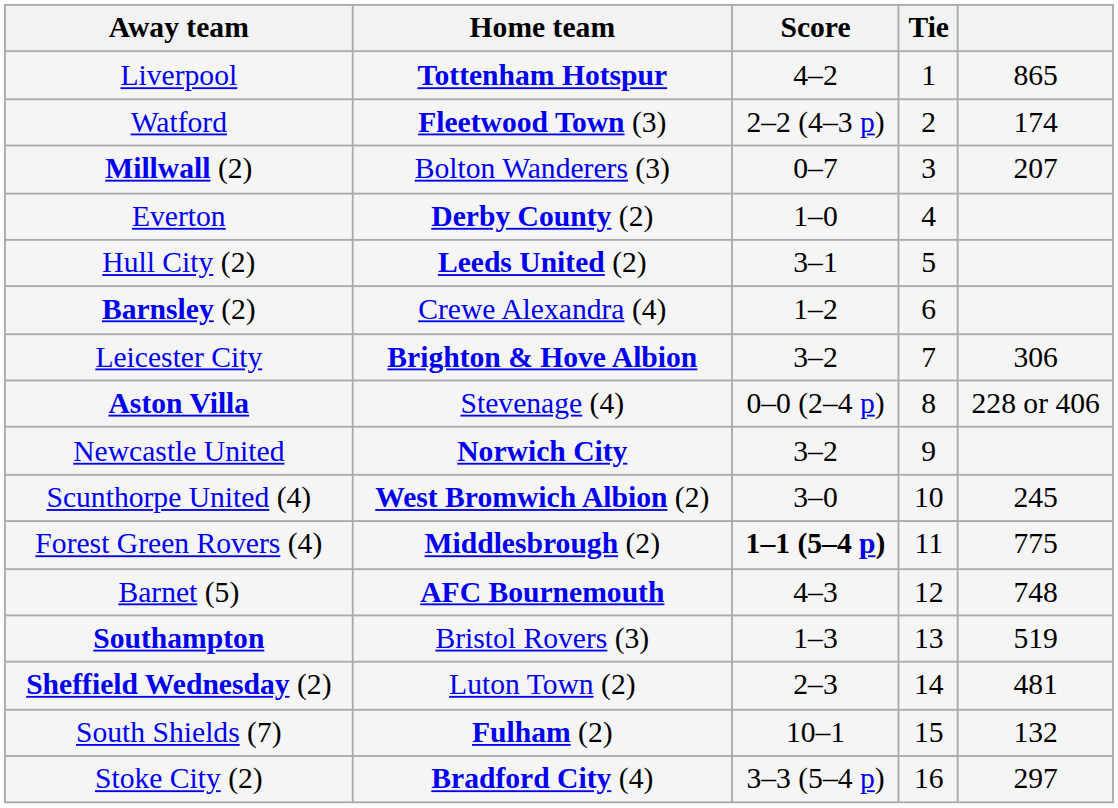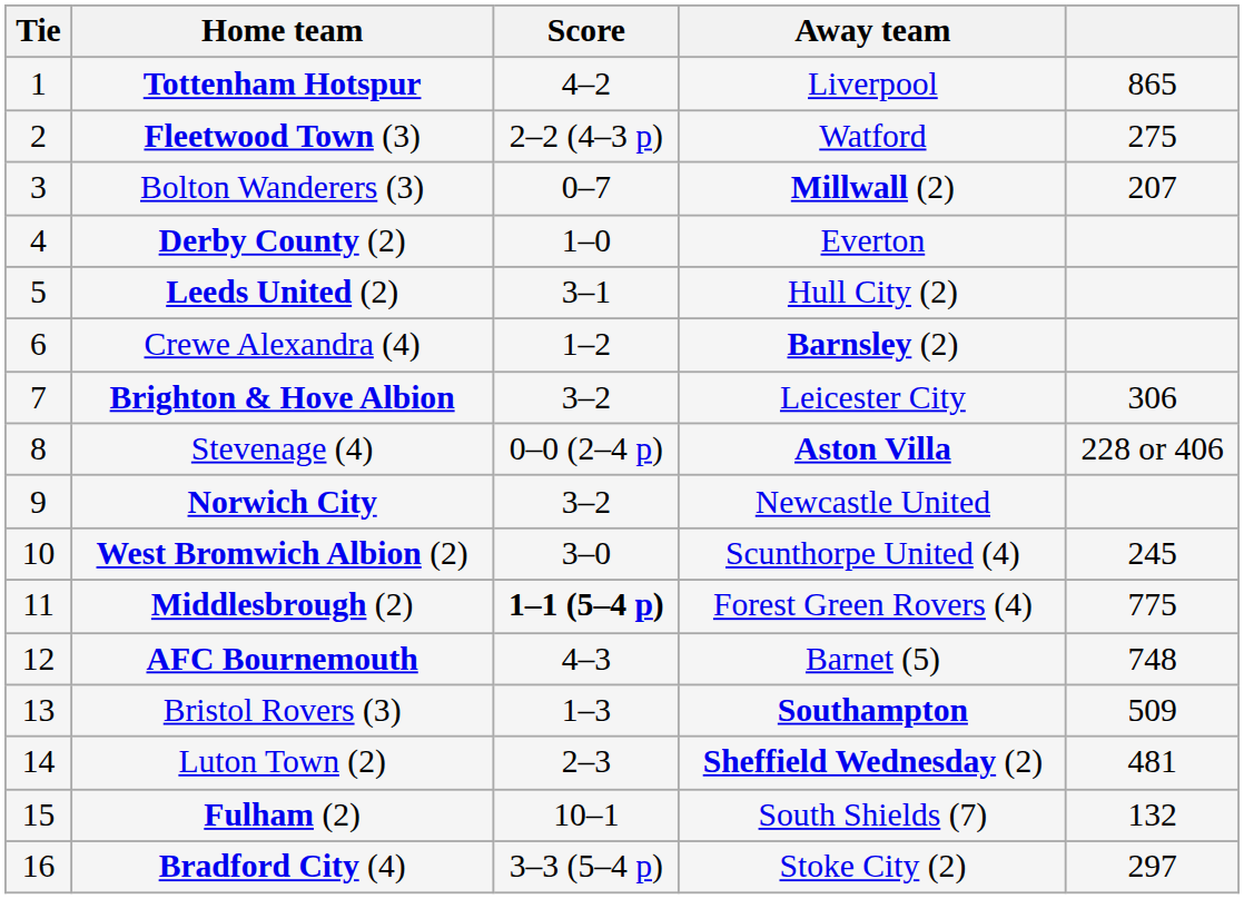columns swapped: Tie <-> Away team
Fleetwood Town (3) | column 5: 174 -> 275
Bristol Rovers (3) | column 5: 519 -> 509
